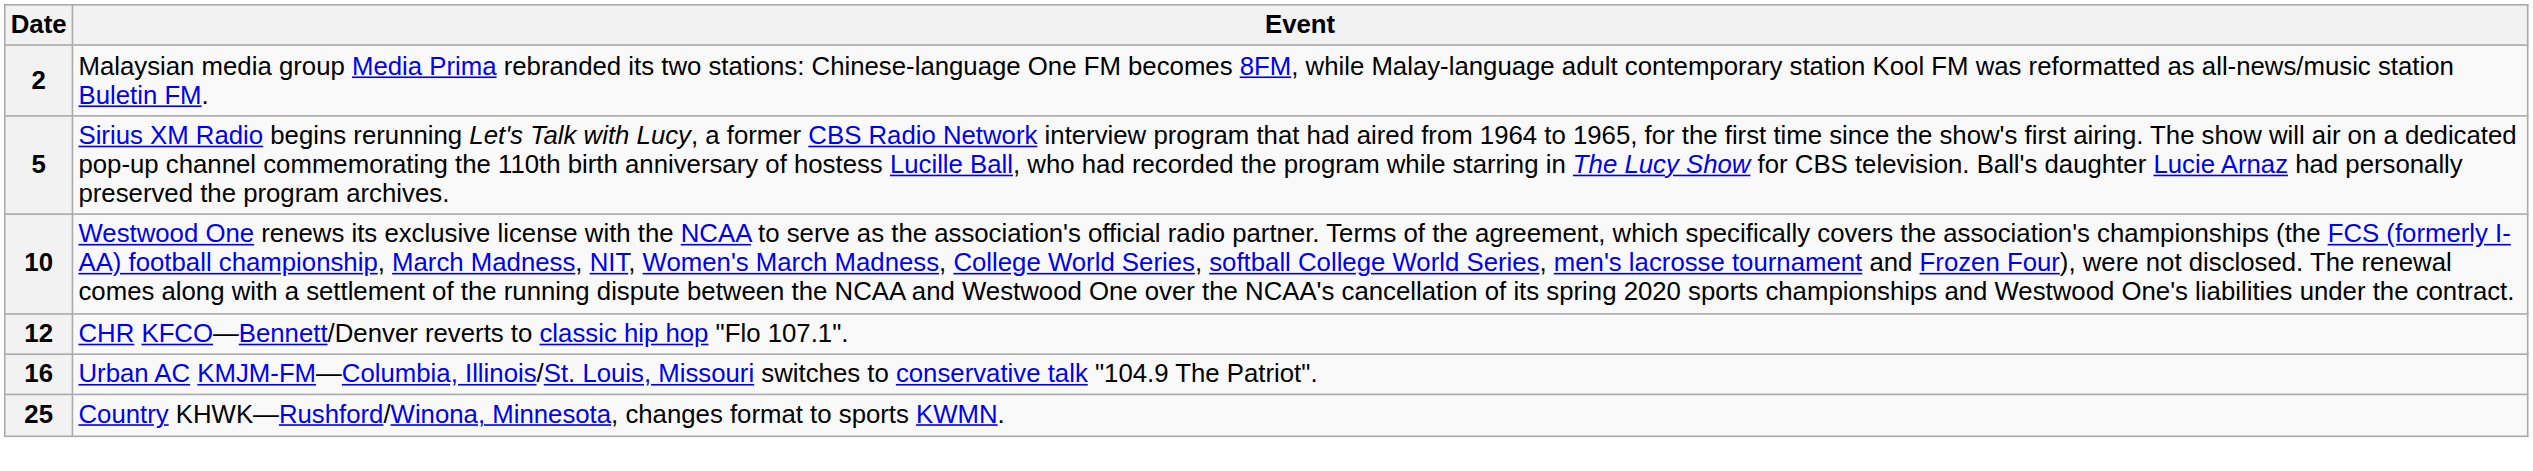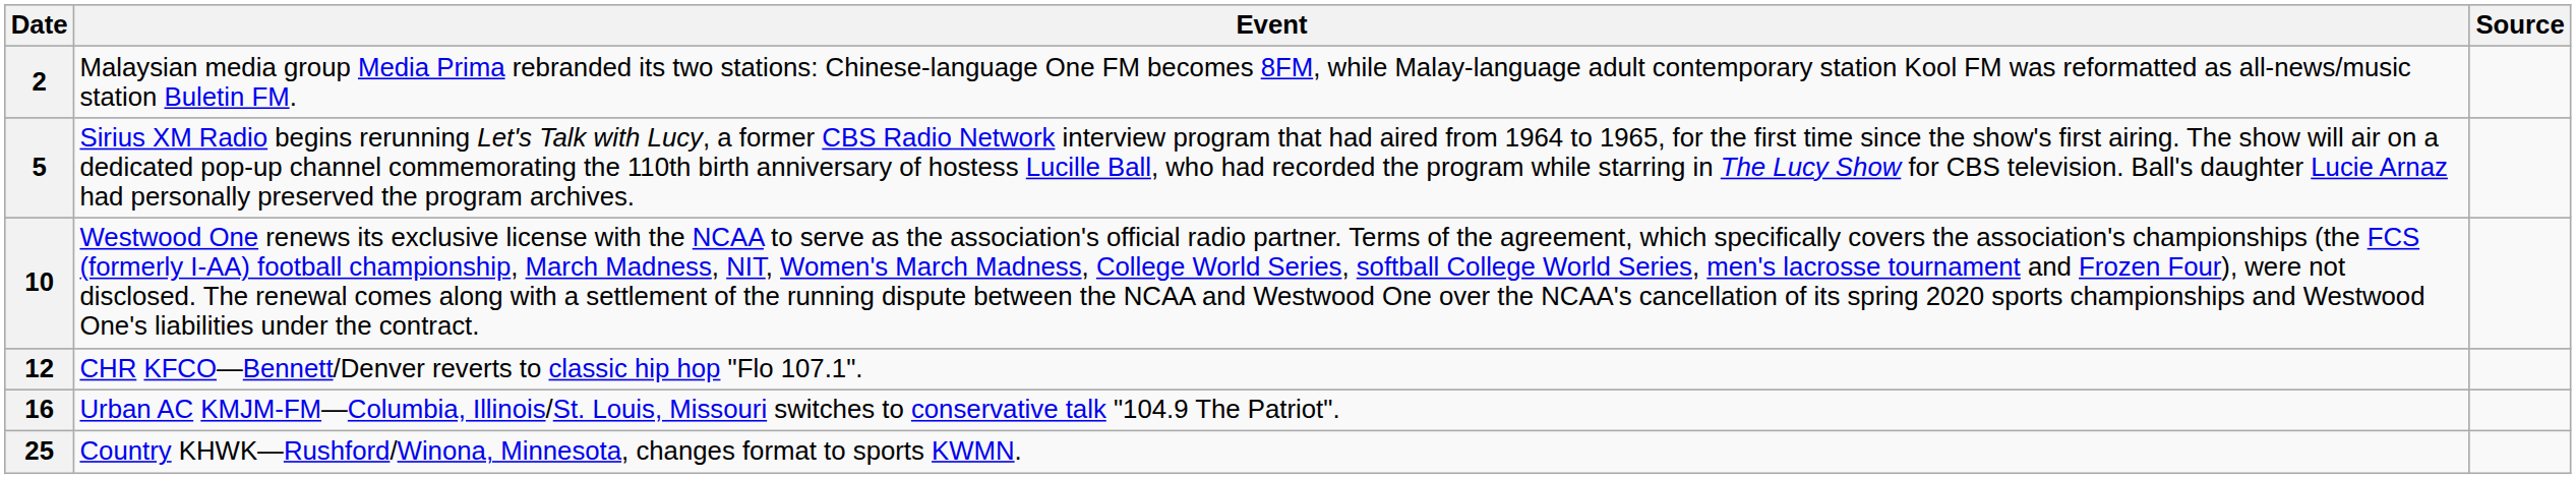+ column: Source
